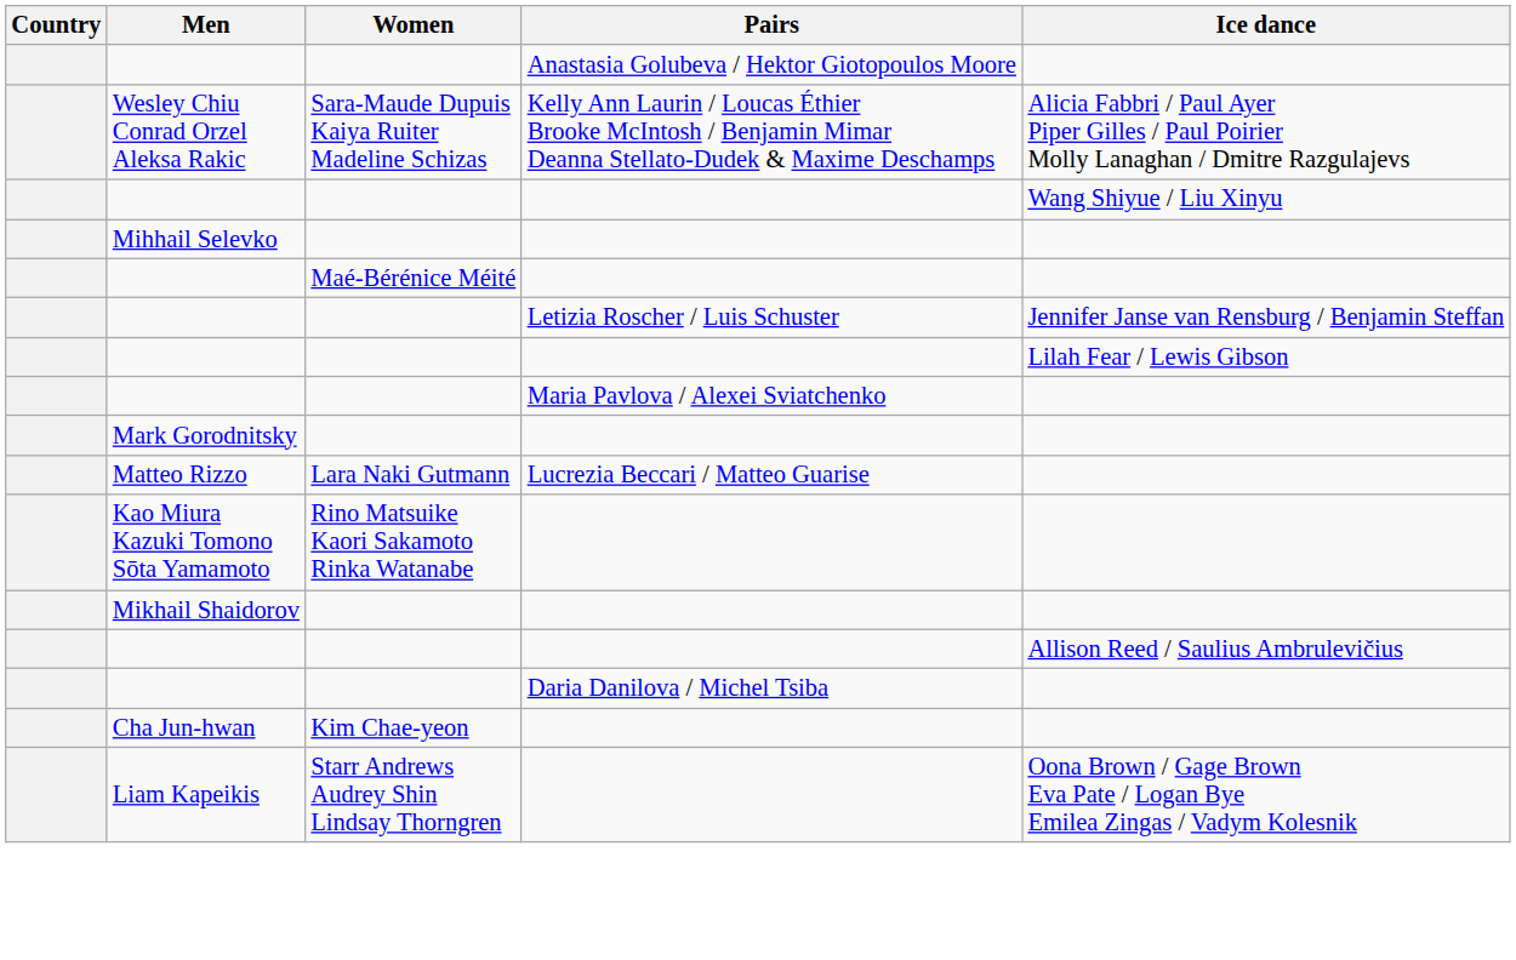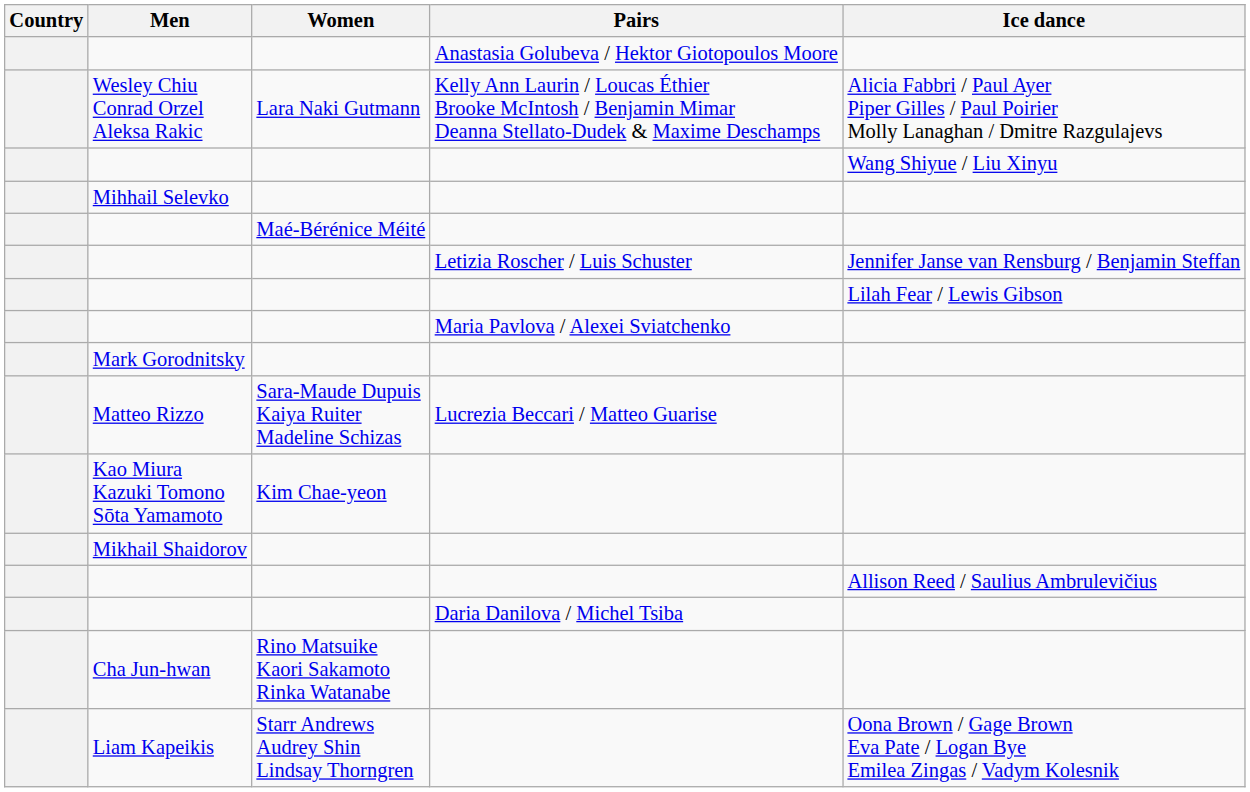Wesley Chiu Conrad Orzel Aleksa Rakic | Women: Sara-Maude Dupuis Kaiya Ruiter Madeline Schizas -> Lara Naki Gutmann
Matteo Rizzo | Women: Lara Naki Gutmann -> Sara-Maude Dupuis Kaiya Ruiter Madeline Schizas
Kao Miura Kazuki Tomono Sōta Yamamoto | Women: Rino Matsuike Kaori Sakamoto Rinka Watanabe -> Kim Chae-yeon
Cha Jun-hwan | Women: Kim Chae-yeon -> Rino Matsuike Kaori Sakamoto Rinka Watanabe
